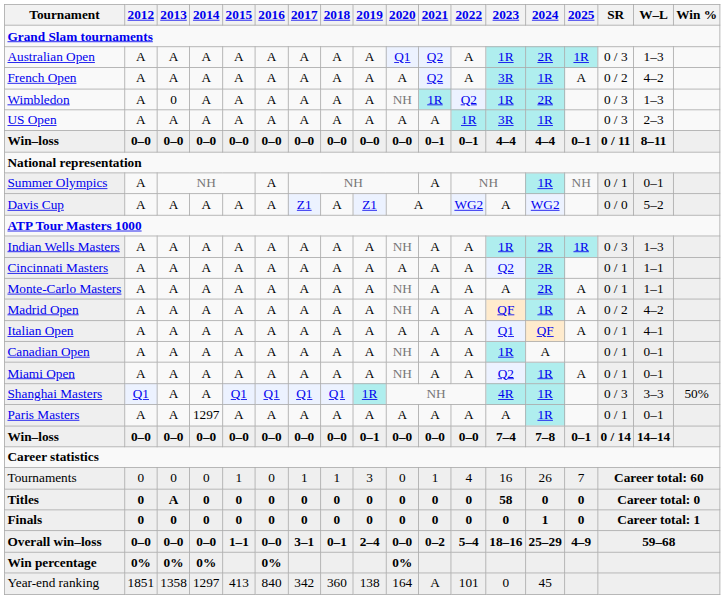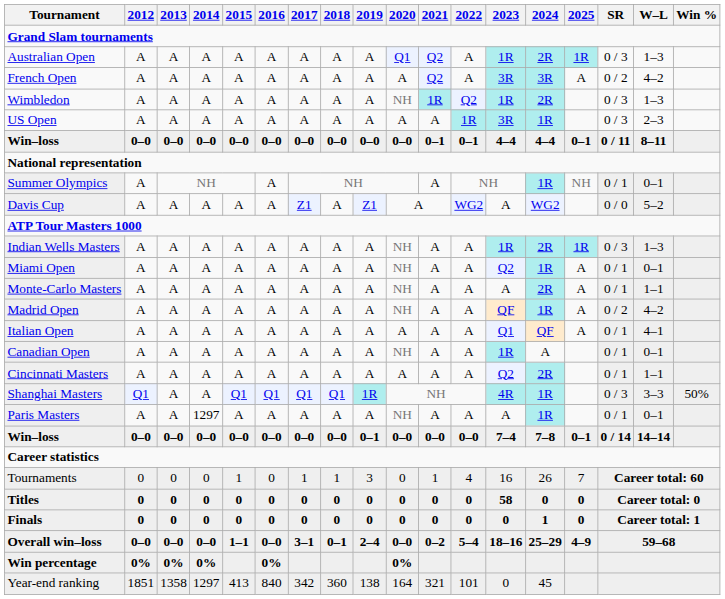French Open | 2024: 1R -> 3R
Wimbledon | 2013: 0 -> A
rows swapped: Miami Open <-> Cincinnati Masters
Paris Masters | 2020: A -> NH
Titles | 2013: A -> 0
Year-end ranking | 2021: A -> 321
